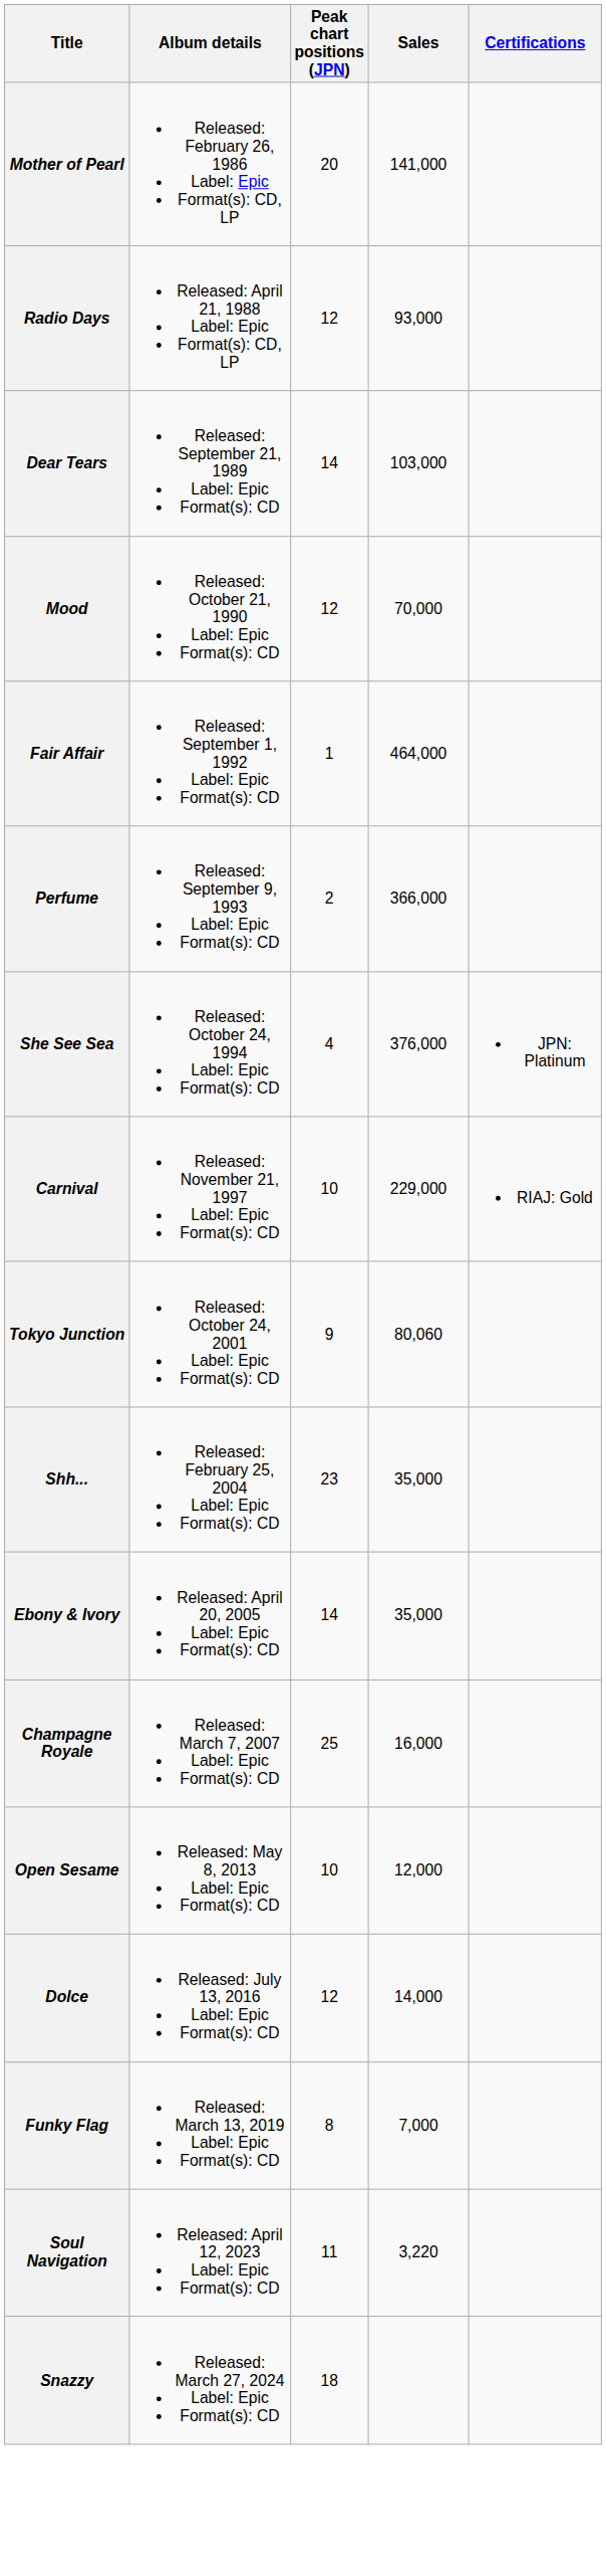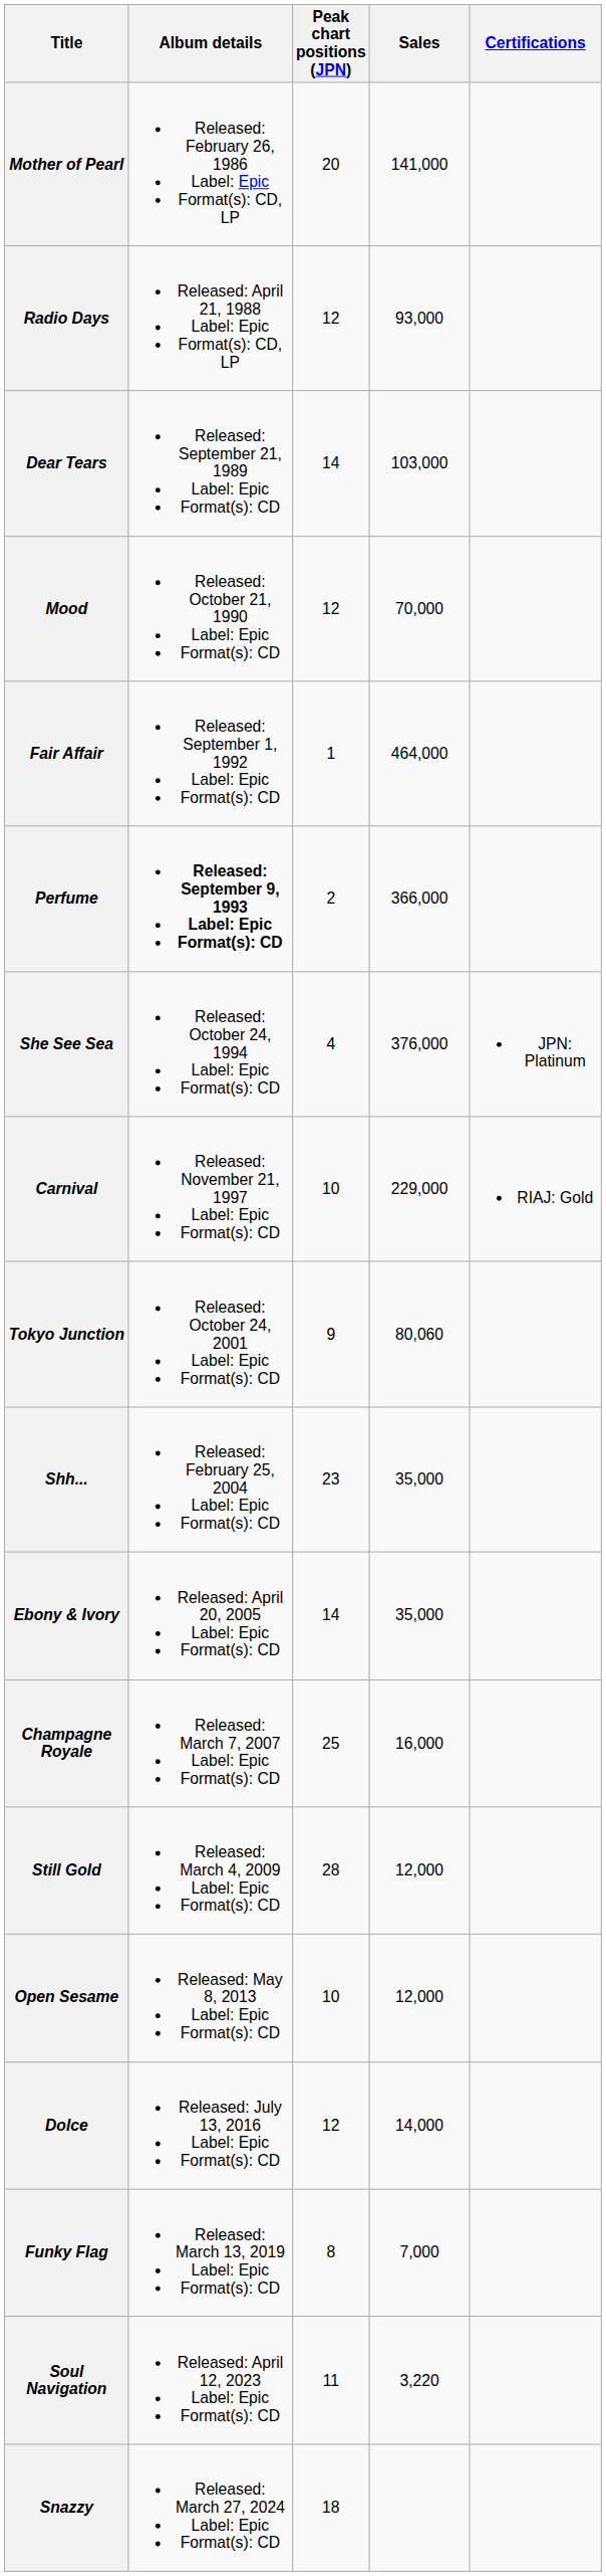Perfume | Album details: normal -> bold
+ row: Still Gold | Released: March 4, 2009 Label: Epic Format(s): CD | 28 | 12,000
